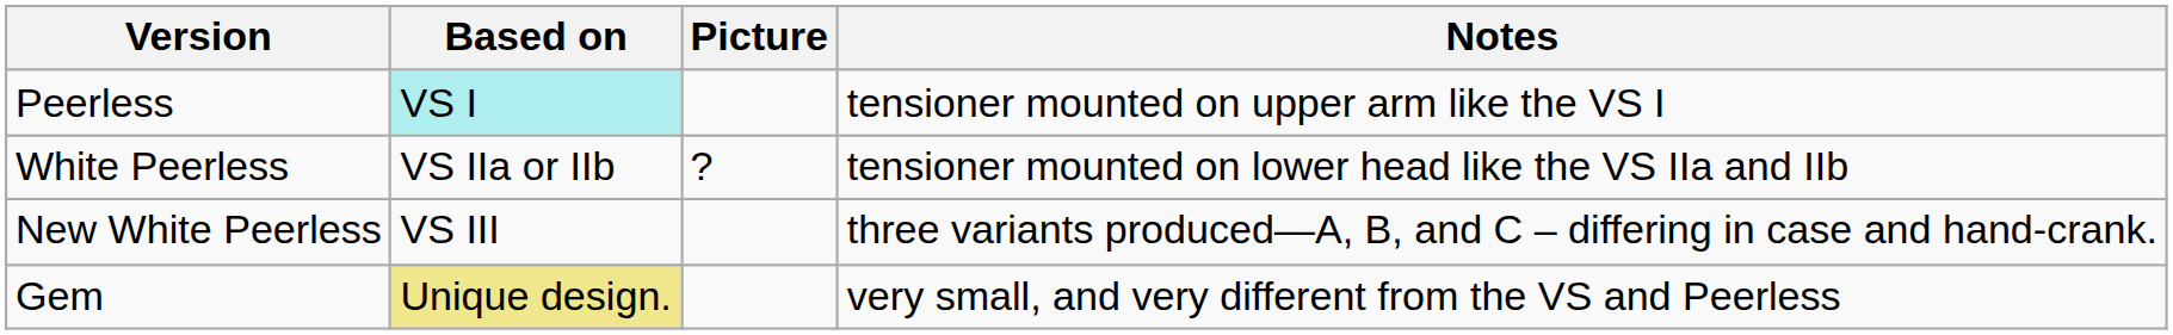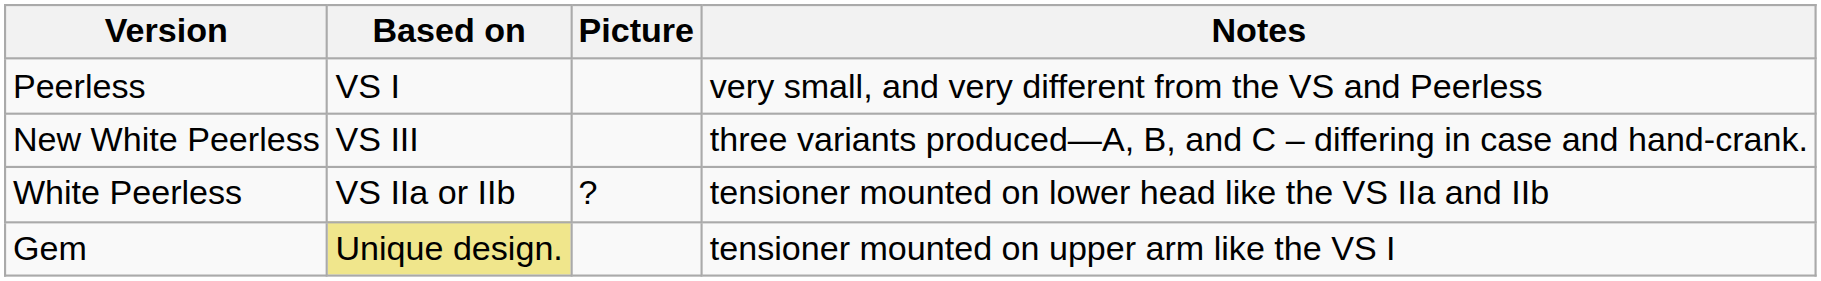Peerless | Based on: paleturquoise background -> no background
Peerless | Notes: tensioner mounted on upper arm like the VS I -> very small, and very different from the VS and Peerless
rows swapped: White Peerless <-> New White Peerless
Gem | Notes: very small, and very different from the VS and Peerless -> tensioner mounted on upper arm like the VS I
